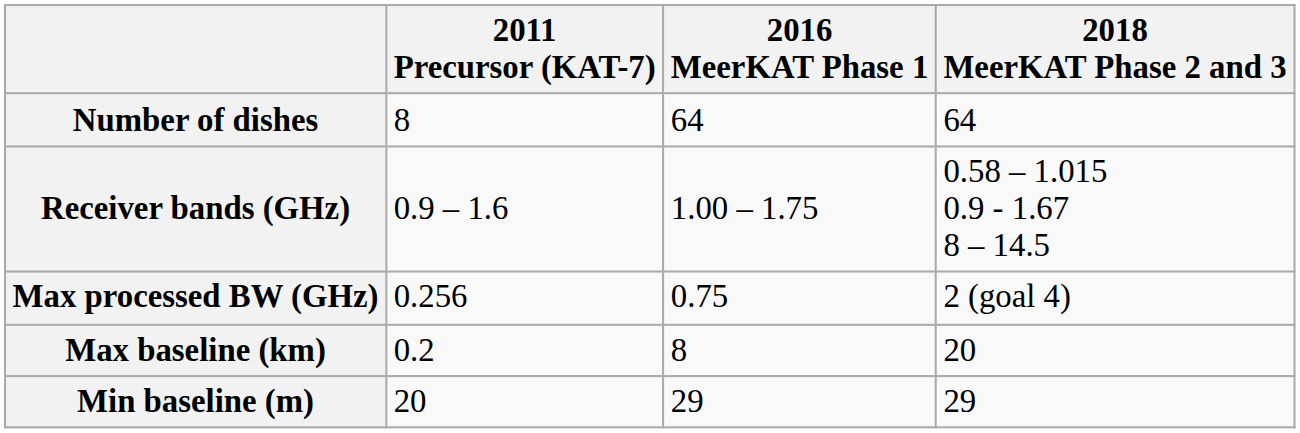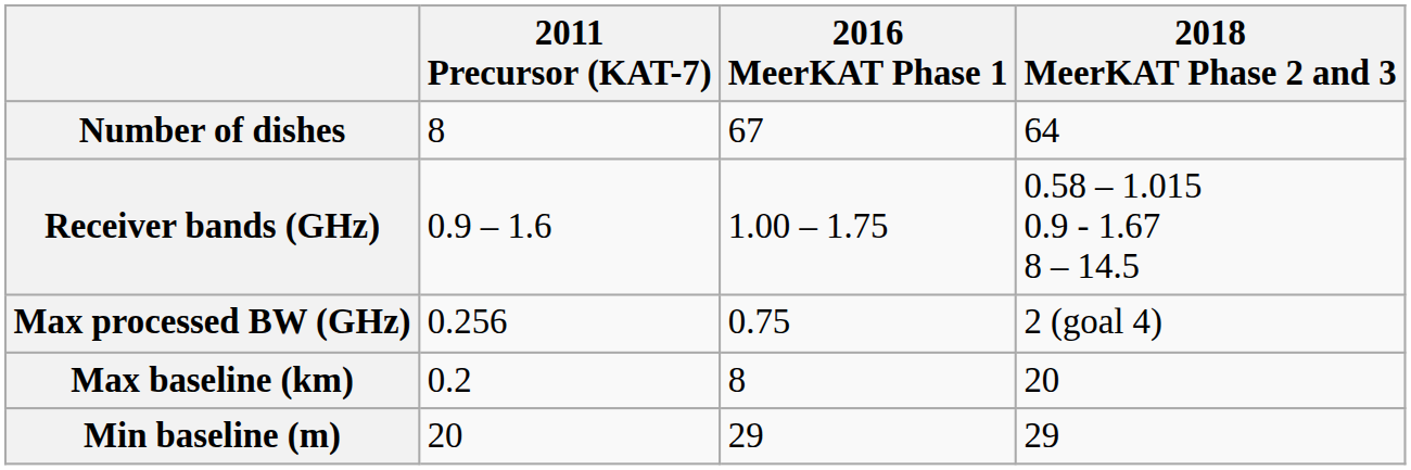Number of dishes | 2016 MeerKAT Phase 1: 64 -> 67
